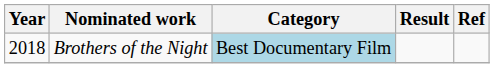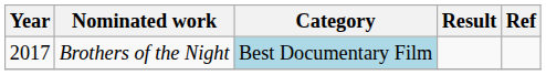Brothers of the Night | Year: 2018 -> 2017
